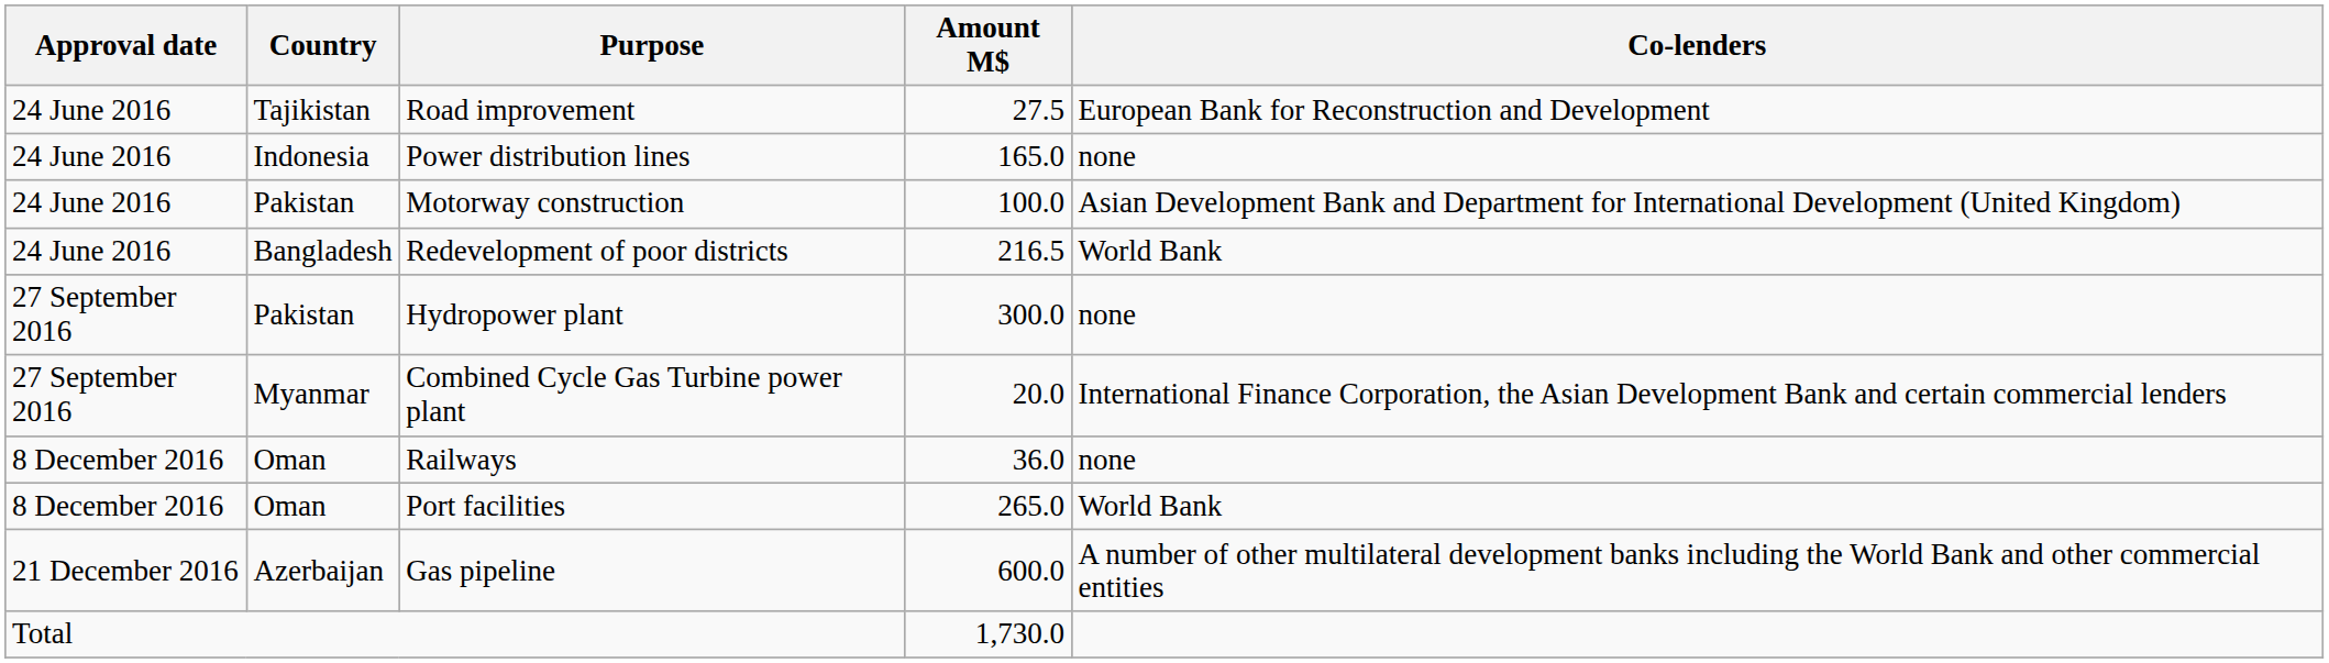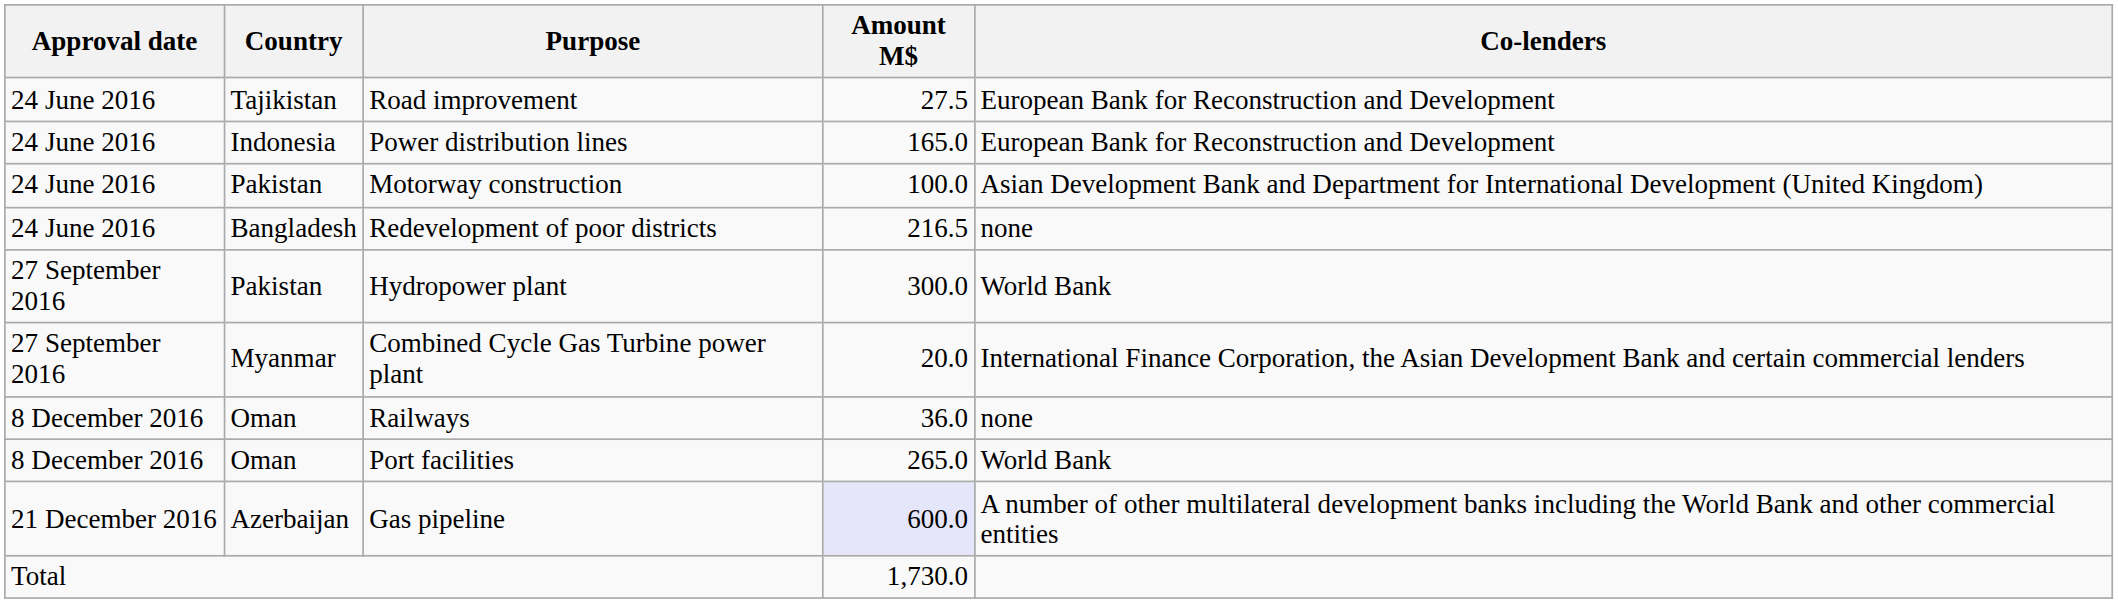Power distribution lines | Co-lenders: none -> European Bank for Reconstruction and Development
Redevelopment of poor districts | Co-lenders: World Bank -> none
Hydropower plant | Co-lenders: none -> World Bank
Gas pipeline | Amount M$: no background -> lavender background
